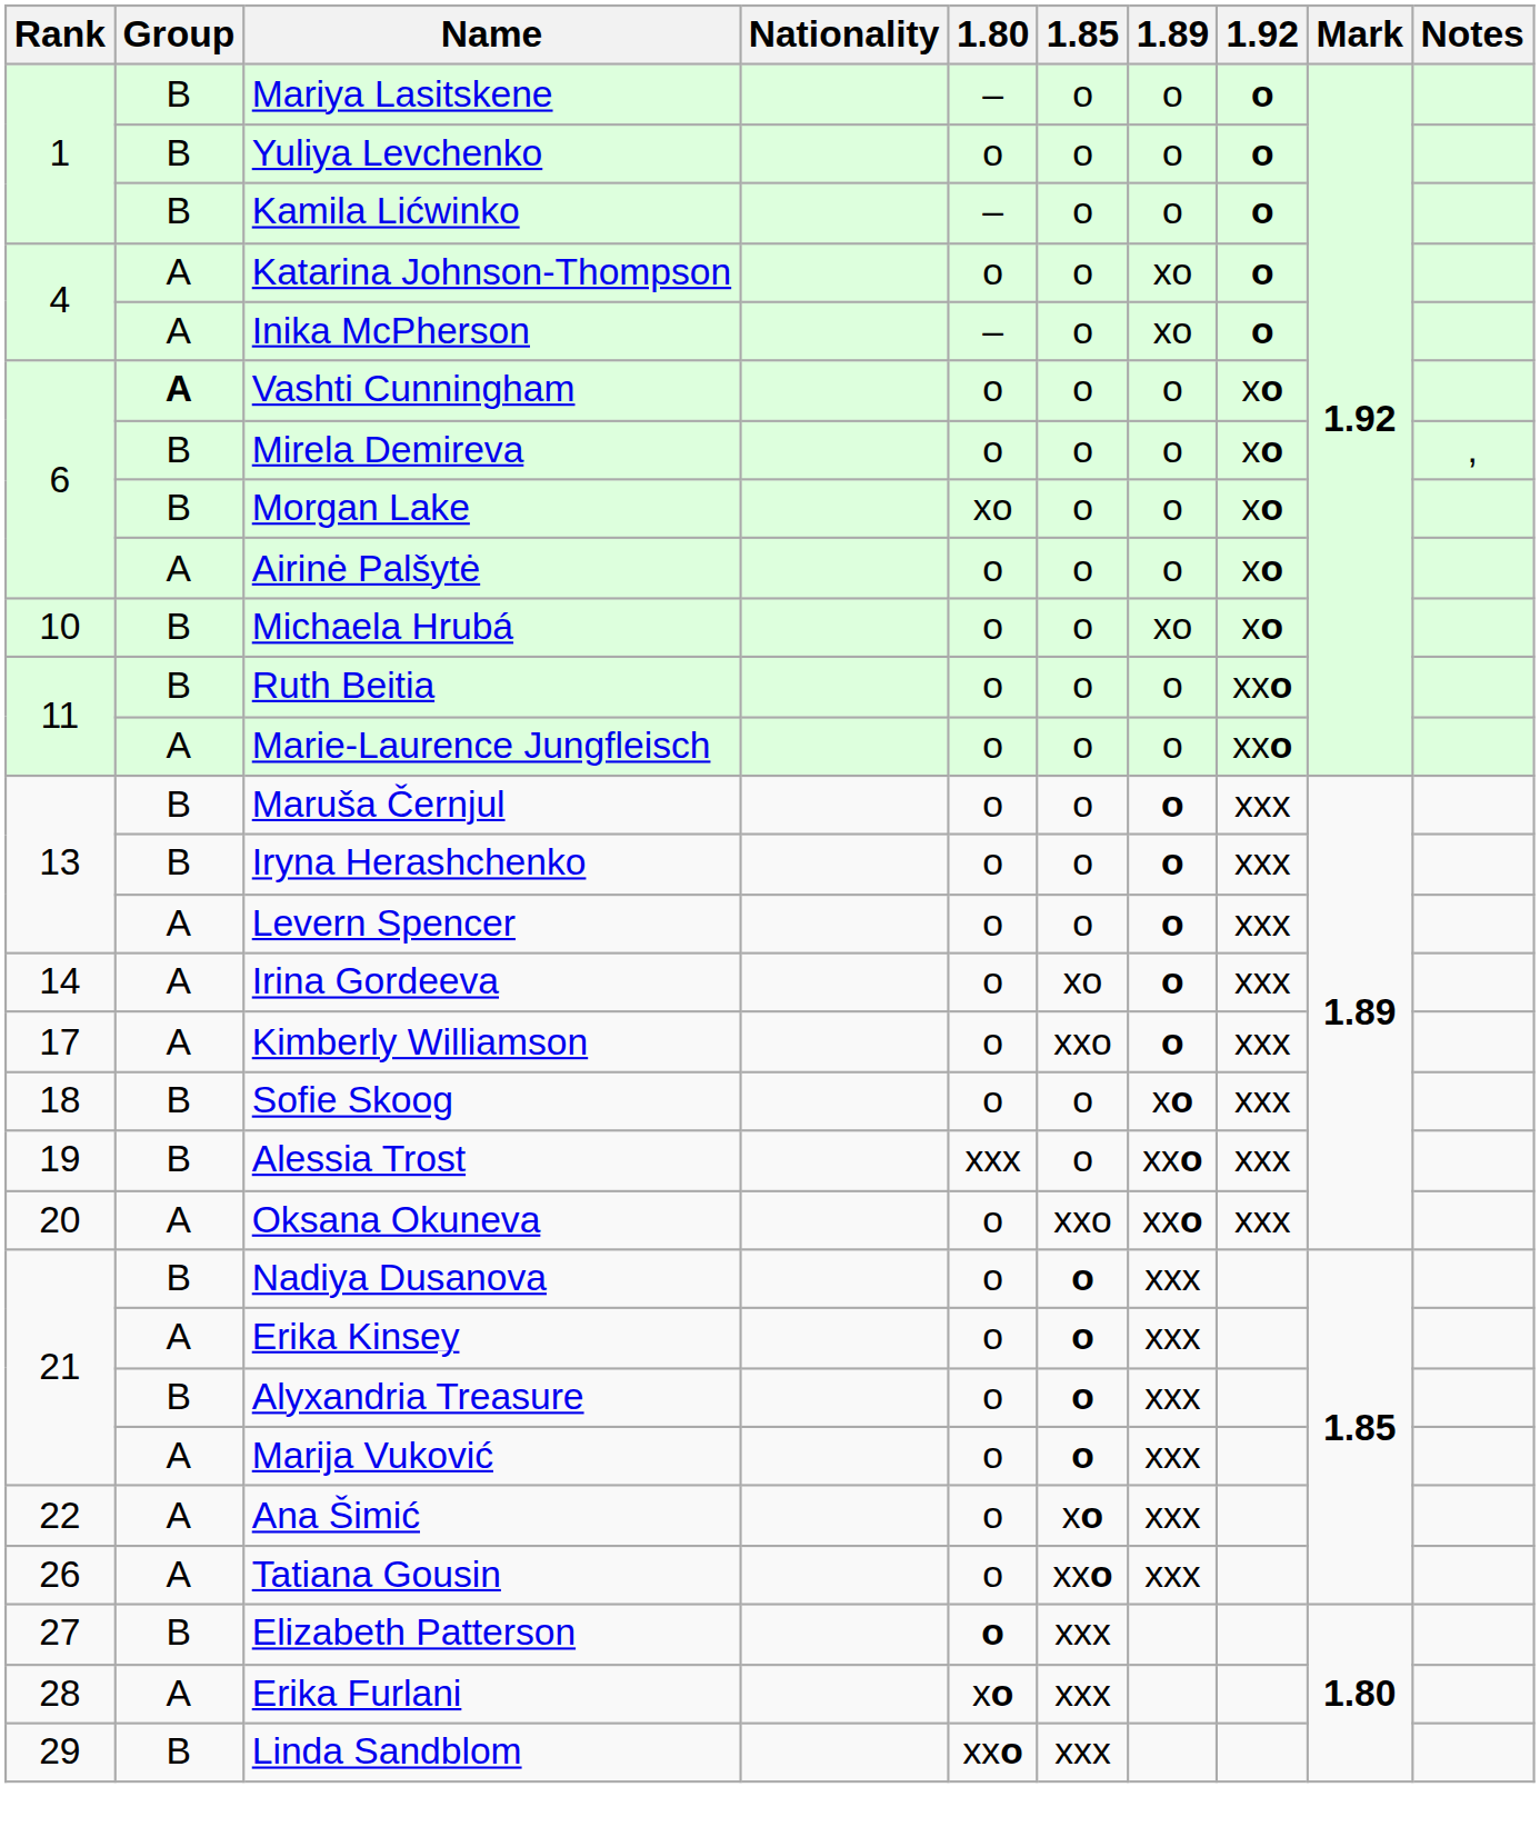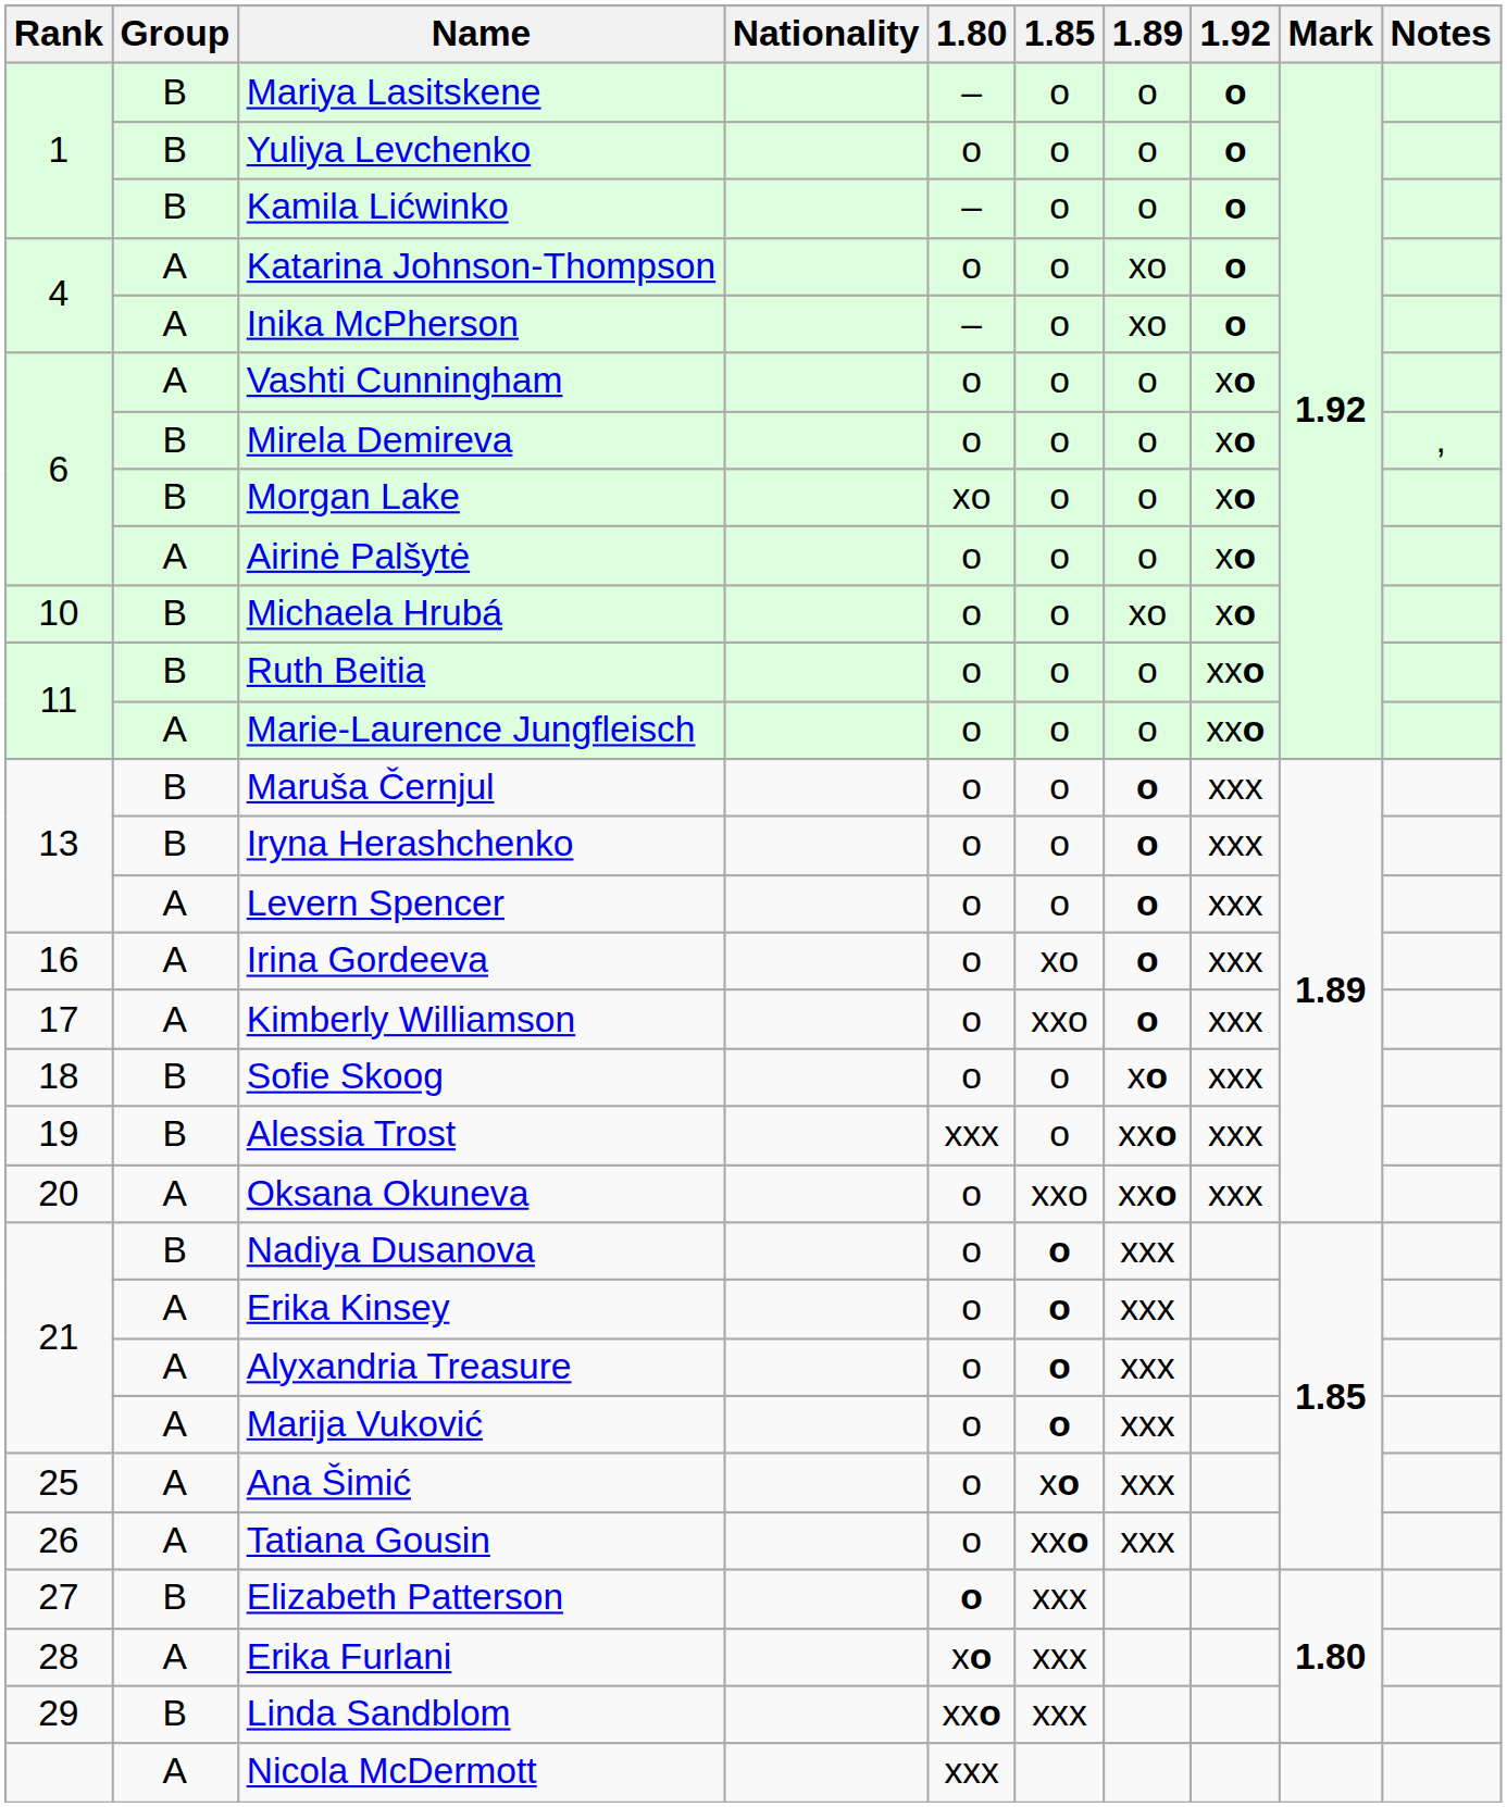Vashti Cunningham | Group: bold -> normal
Irina Gordeeva | Rank: 14 -> 16
Alyxandria Treasure | Group: B -> A
Ana Šimić | Rank: 22 -> 25
+ row: A | Nicola McDermott | xxx
